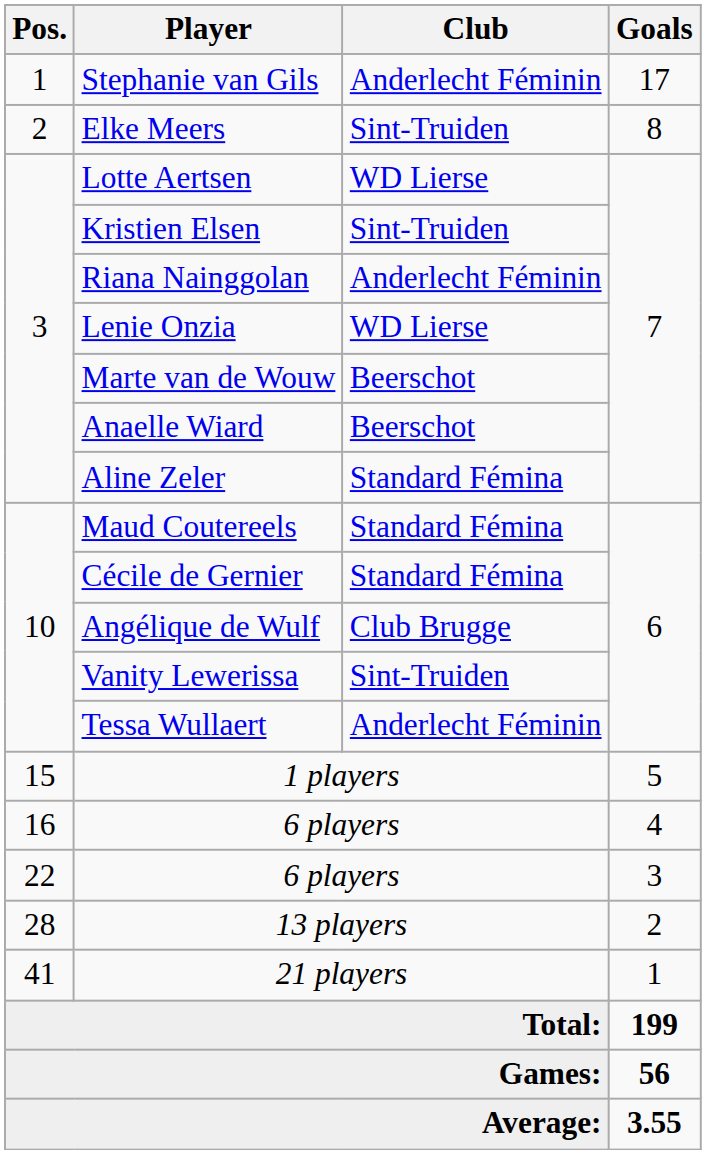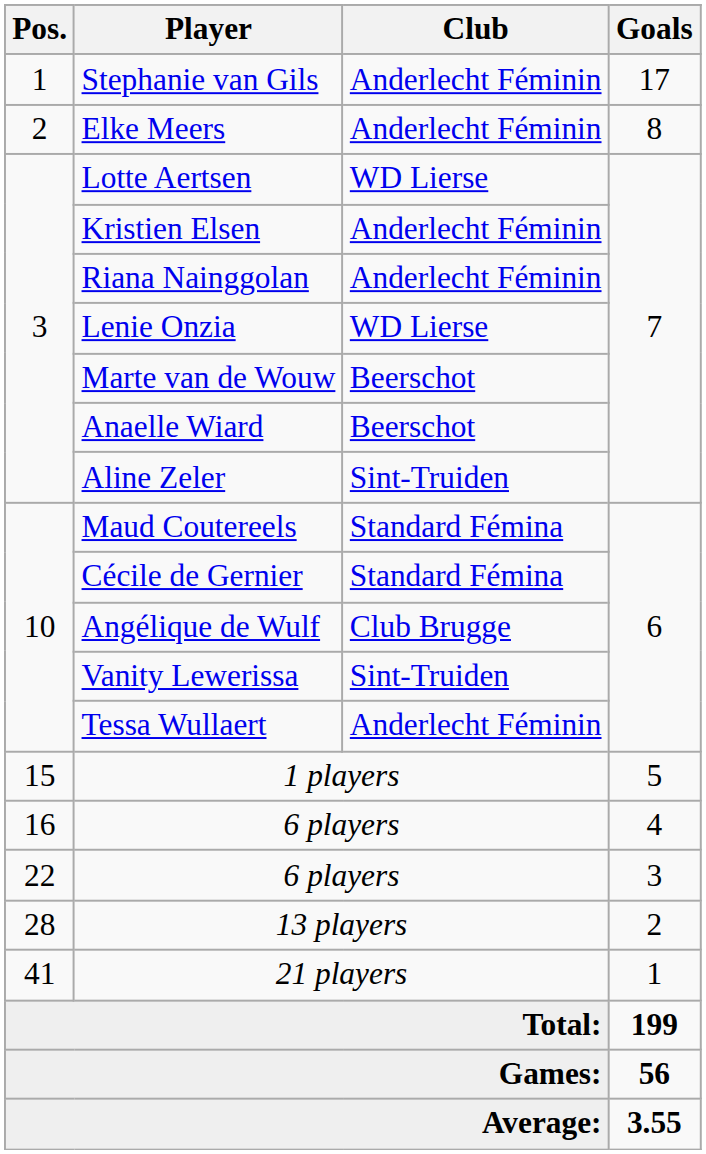Elke Meers | Club: Sint-Truiden -> Anderlecht Féminin
Kristien Elsen | Club: Sint-Truiden -> Anderlecht Féminin
Aline Zeler | Club: Standard Fémina -> Sint-Truiden
